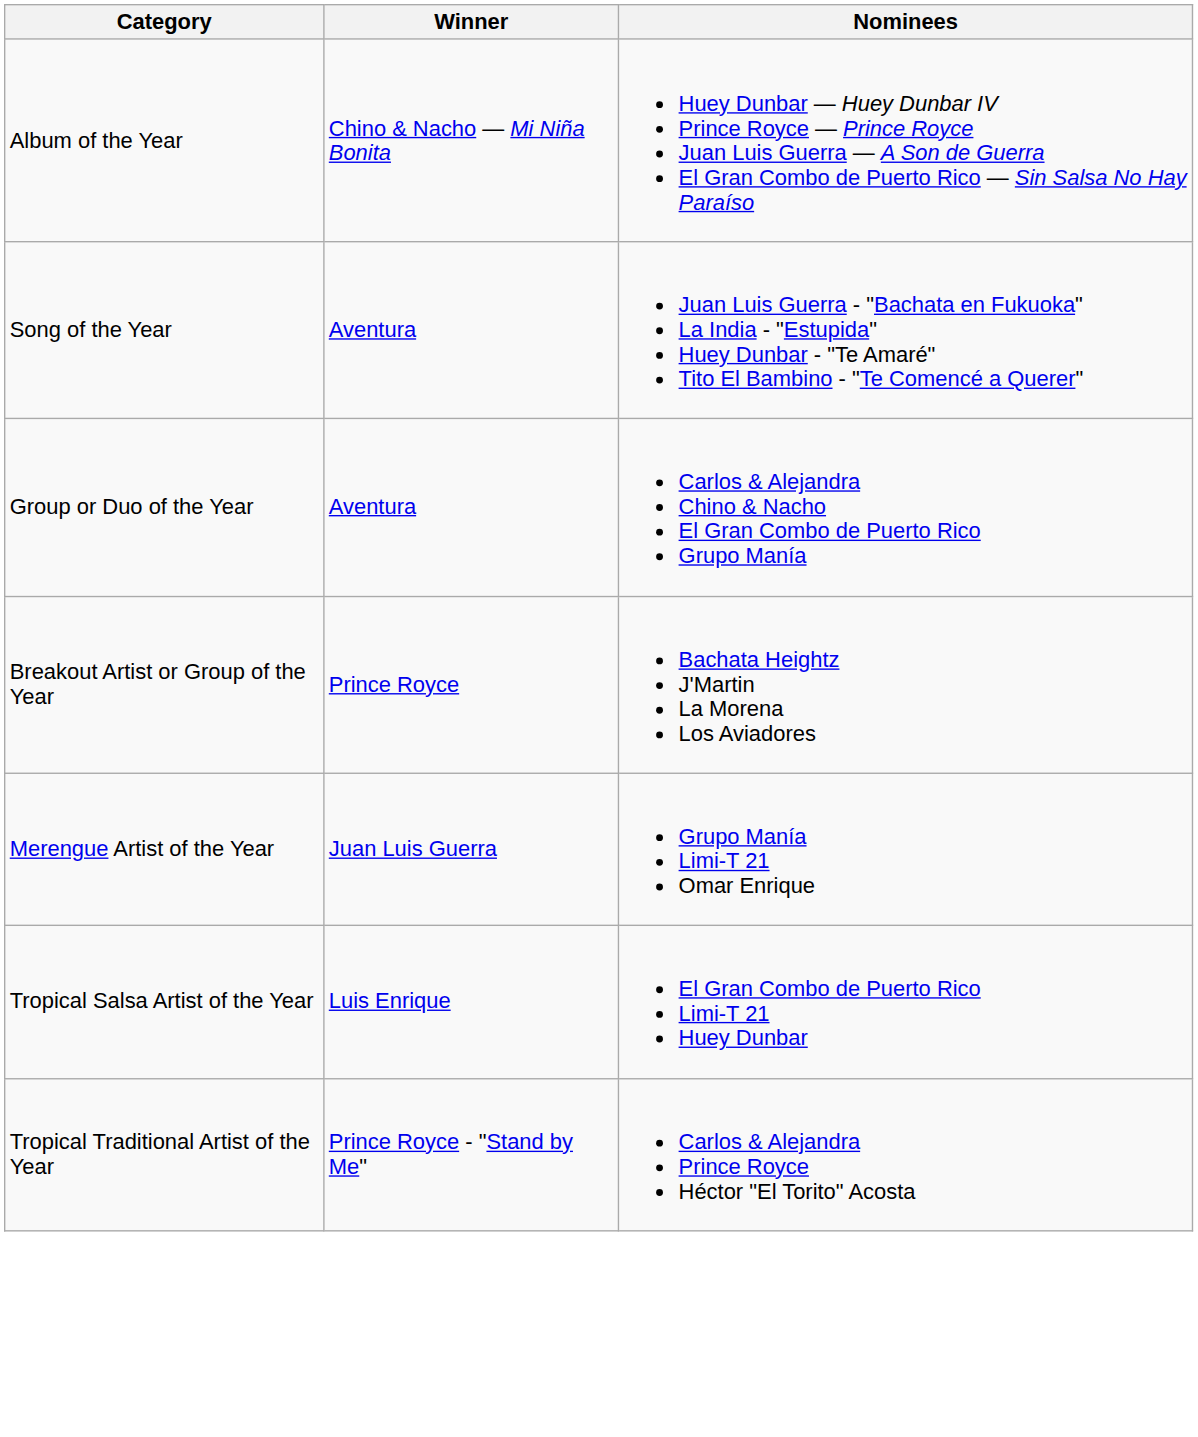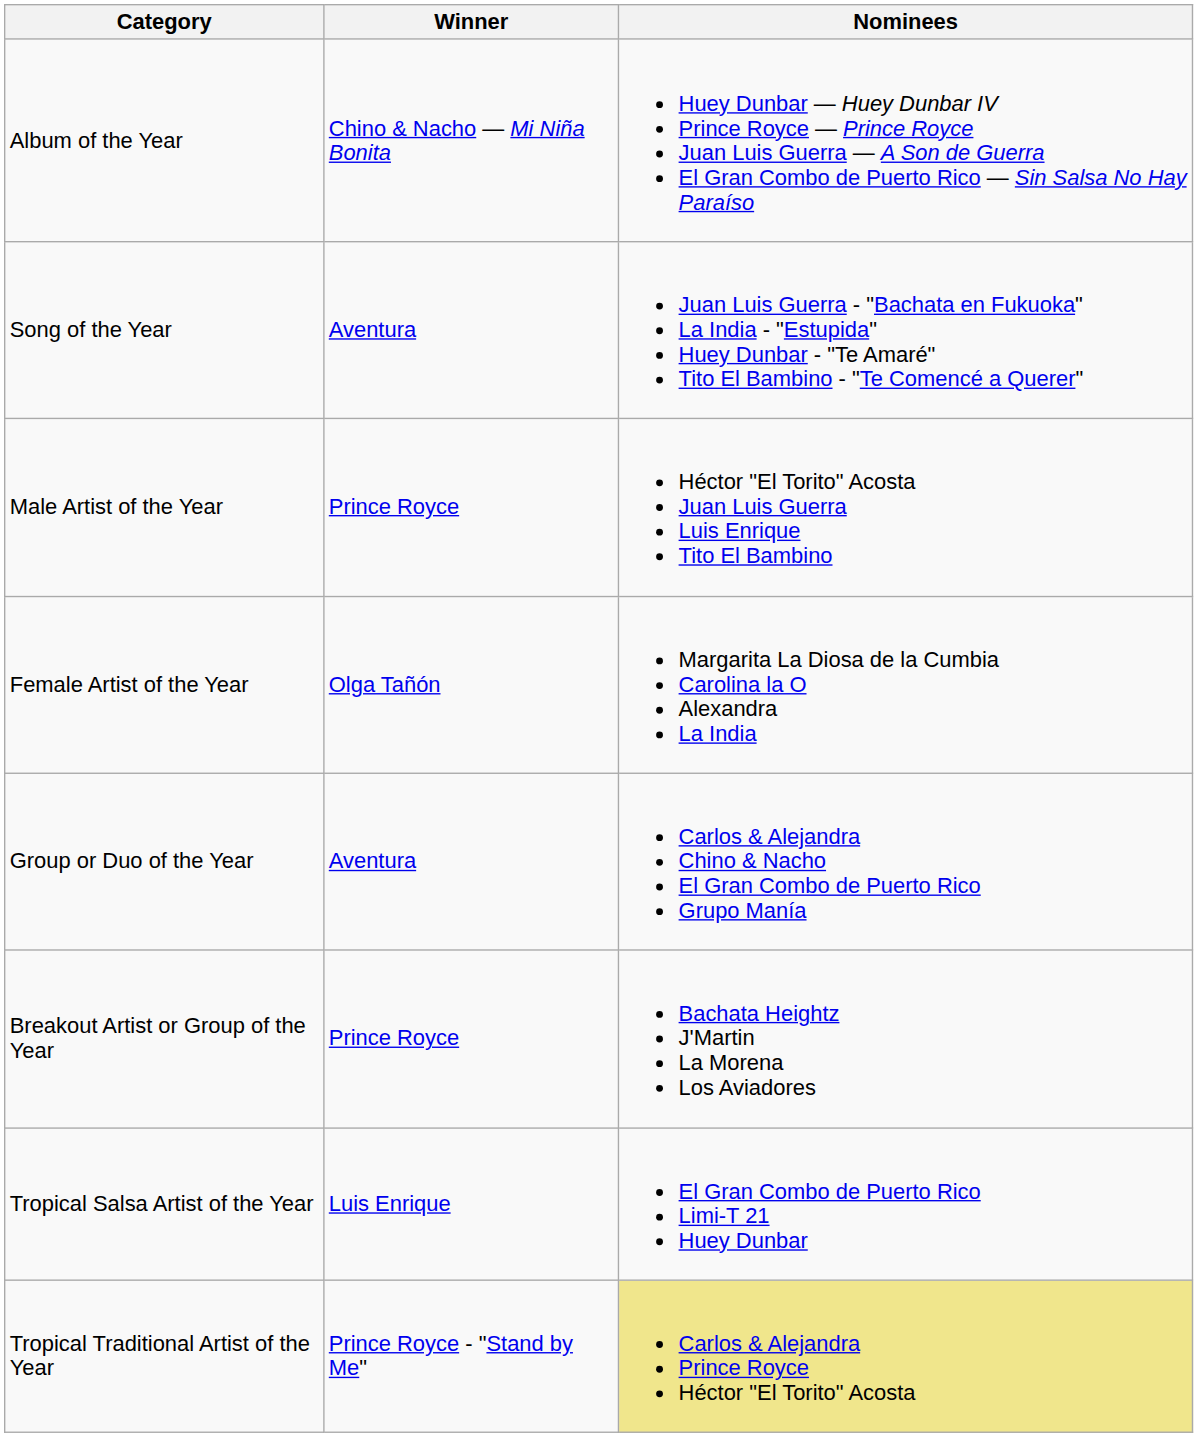+ row: Male Artist of the Year | Prince Royce | Héctor "El Torito" Acosta Juan Luis Guerra Luis Enrique Tito El Bambino
+ row: Female Artist of the Year | Olga Tañón | Margarita La Diosa de la Cumbia Carolina la O Alexandra La India
- row: Merengue Artist of the Year | Juan Luis Guerra | Grupo Manía Limi-T 21 Omar Enrique
Tropical Traditional Artist of the Year | Nominees: no background -> khaki background
